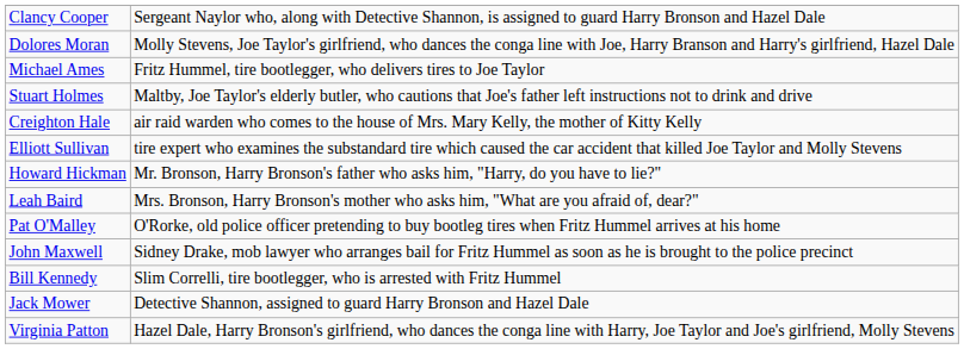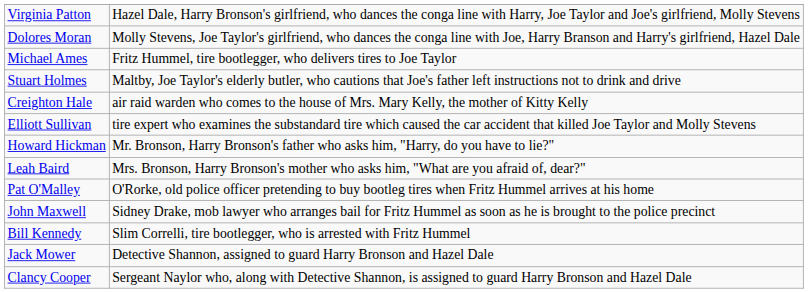rows swapped: Virginia Patton <-> Clancy Cooper
